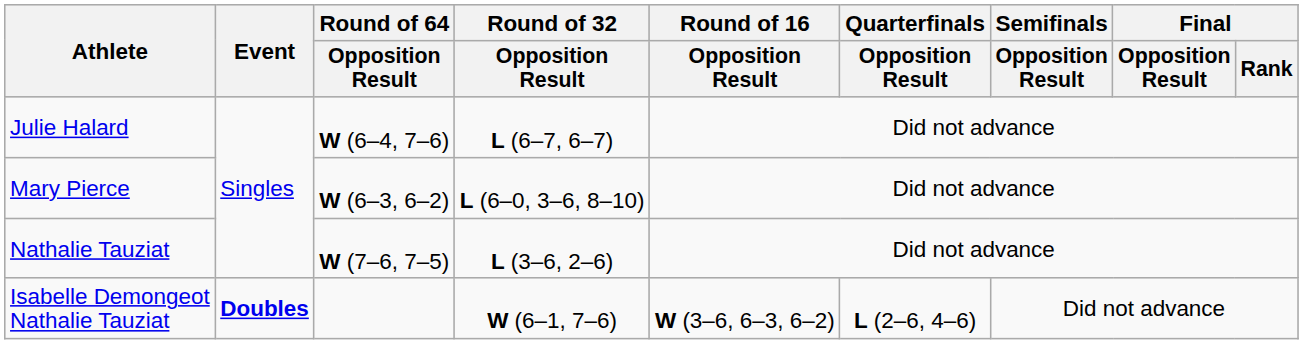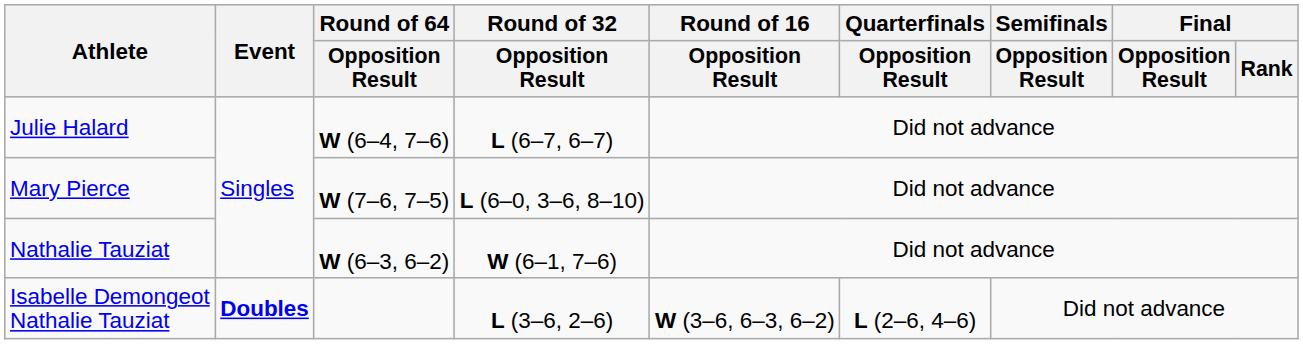Mary Pierce | Round of 64 / Opposition Result: W (6–3, 6–2) -> W (7–6, 7–5)
Nathalie Tauziat | Round of 64 / Opposition Result: W (7–6, 7–5) -> W (6–3, 6–2)
Nathalie Tauziat | Round of 32 / Opposition Result: L (3–6, 2–6) -> W (6–1, 7–6)
Isabelle Demongeot Nathalie Tauziat | Round of 32 / Opposition Result: W (6–1, 7–6) -> L (3–6, 2–6)
